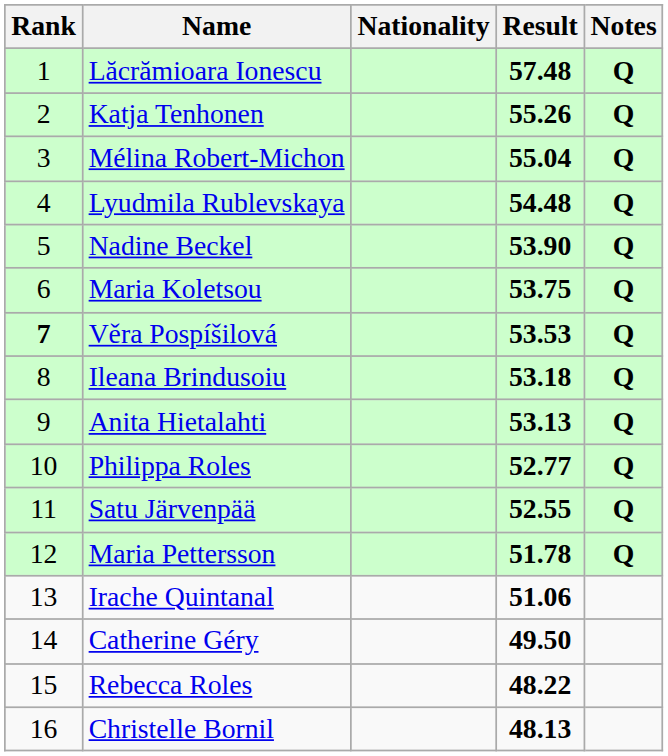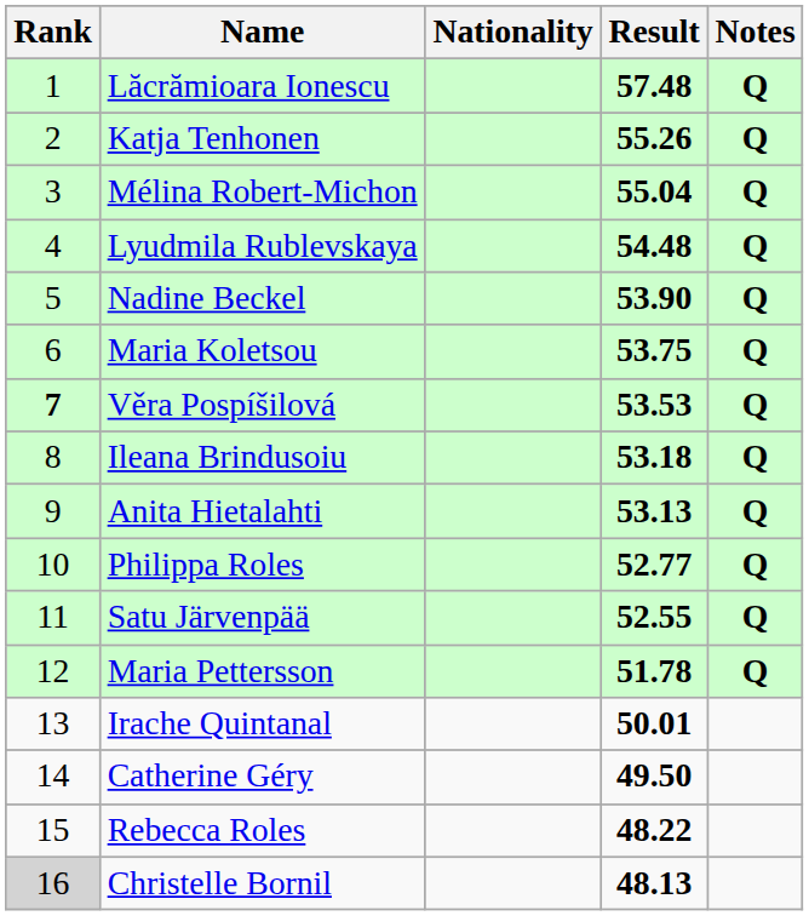Irache Quintanal | Result: 51.06 -> 50.01
Christelle Bornil | Rank: no background -> lightgrey background
